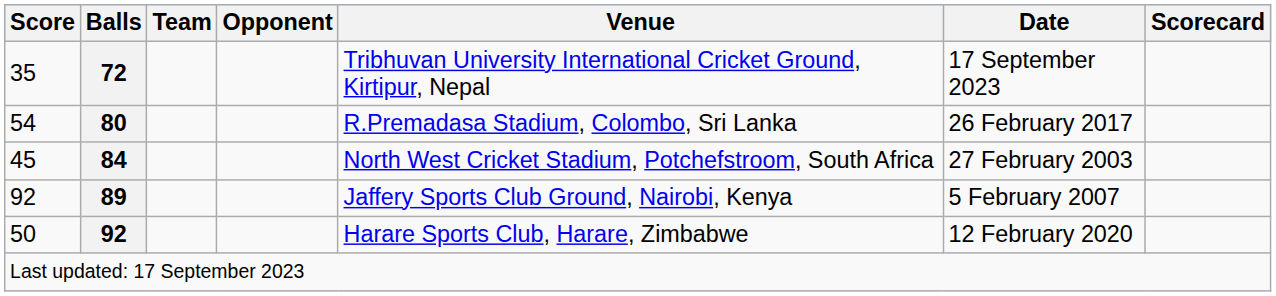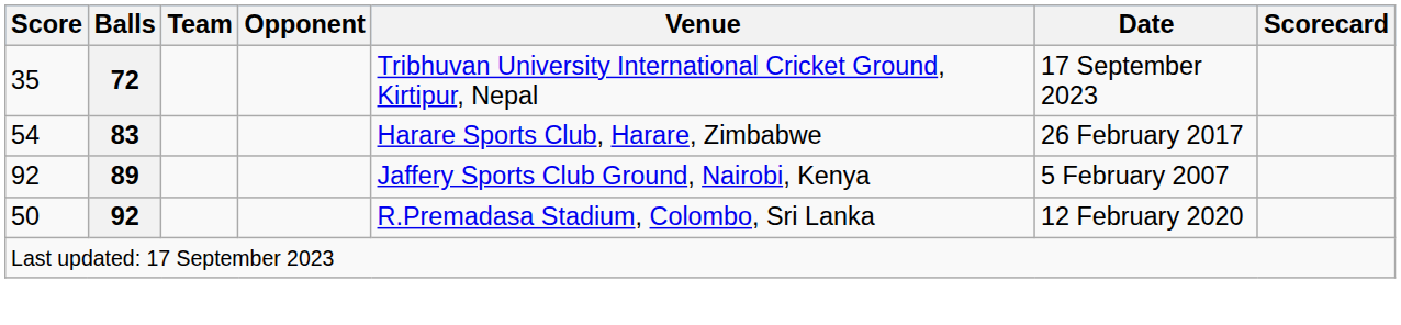54 | Balls: 80 -> 83
54 | Venue: R.Premadasa Stadium, Colombo, Sri Lanka -> Harare Sports Club, Harare, Zimbabwe
- row: 45 | 84 | North West Cricket Stadium, Potchefstroom, South Africa | 27 February 2003
50 | Venue: Harare Sports Club, Harare, Zimbabwe -> R.Premadasa Stadium, Colombo, Sri Lanka
